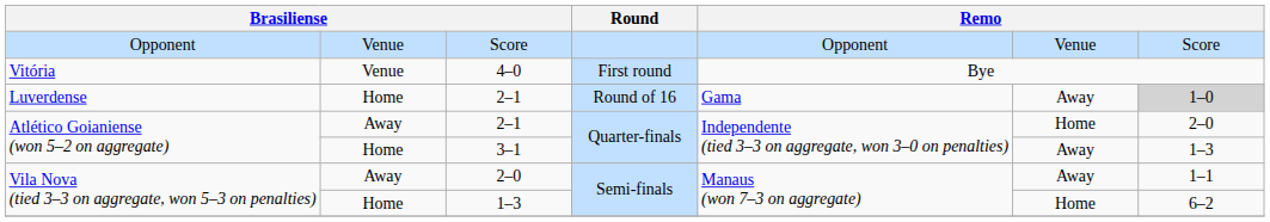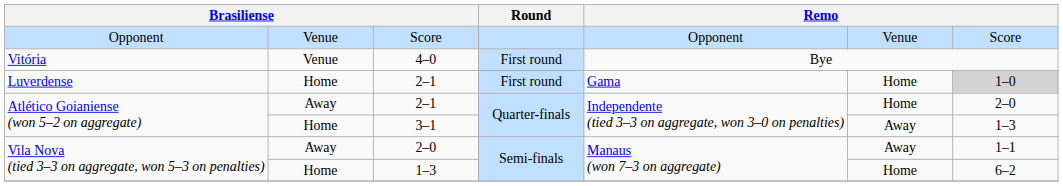Luverdense / 2–1 | Round: Round of 16 -> First round
Luverdense / 2–1 | column 6: Away -> Home
